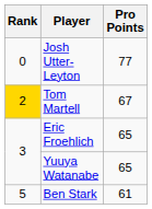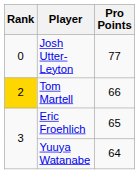Tom Martell | Pro Points: 67 -> 66
Yuuya Watanabe | Pro Points: 65 -> 64
- row: 5 | Ben Stark | 61
